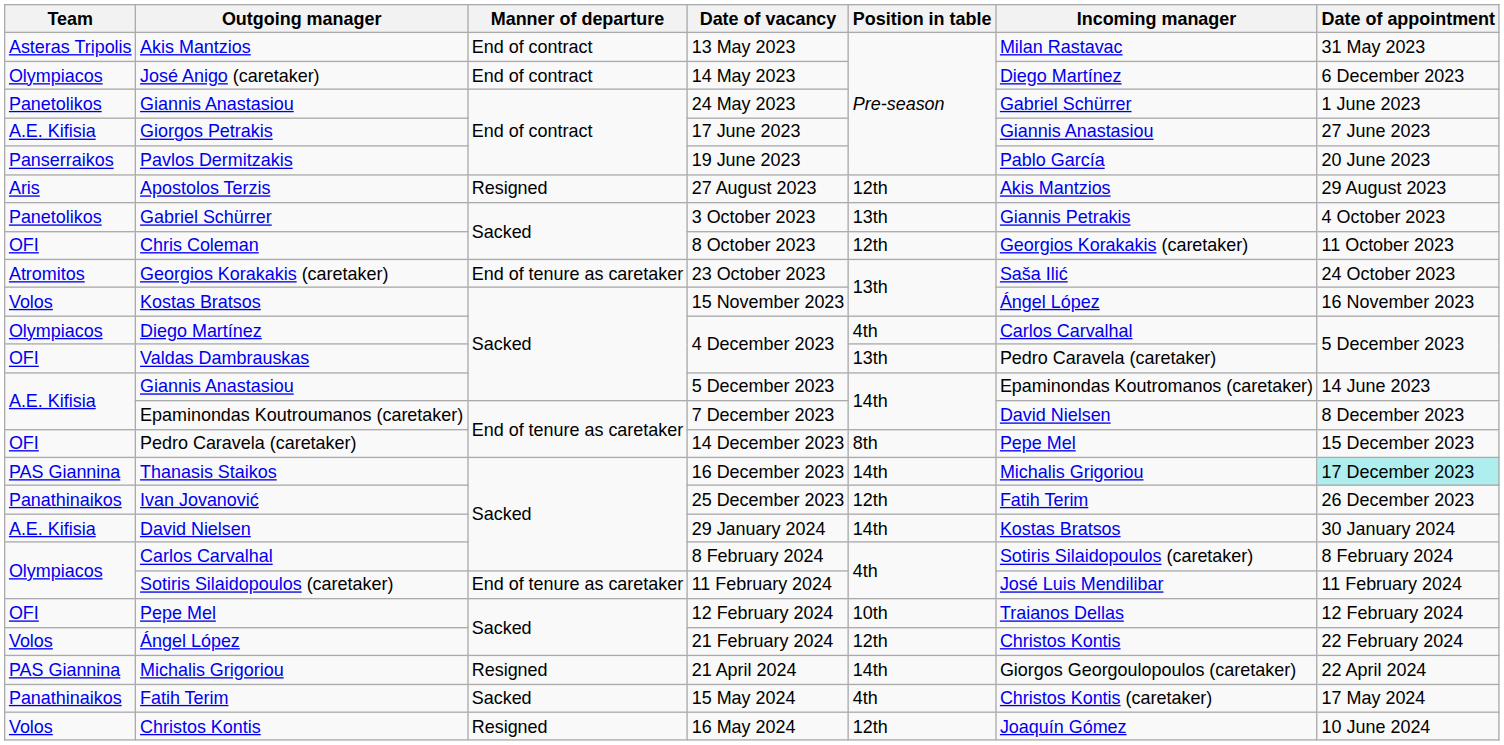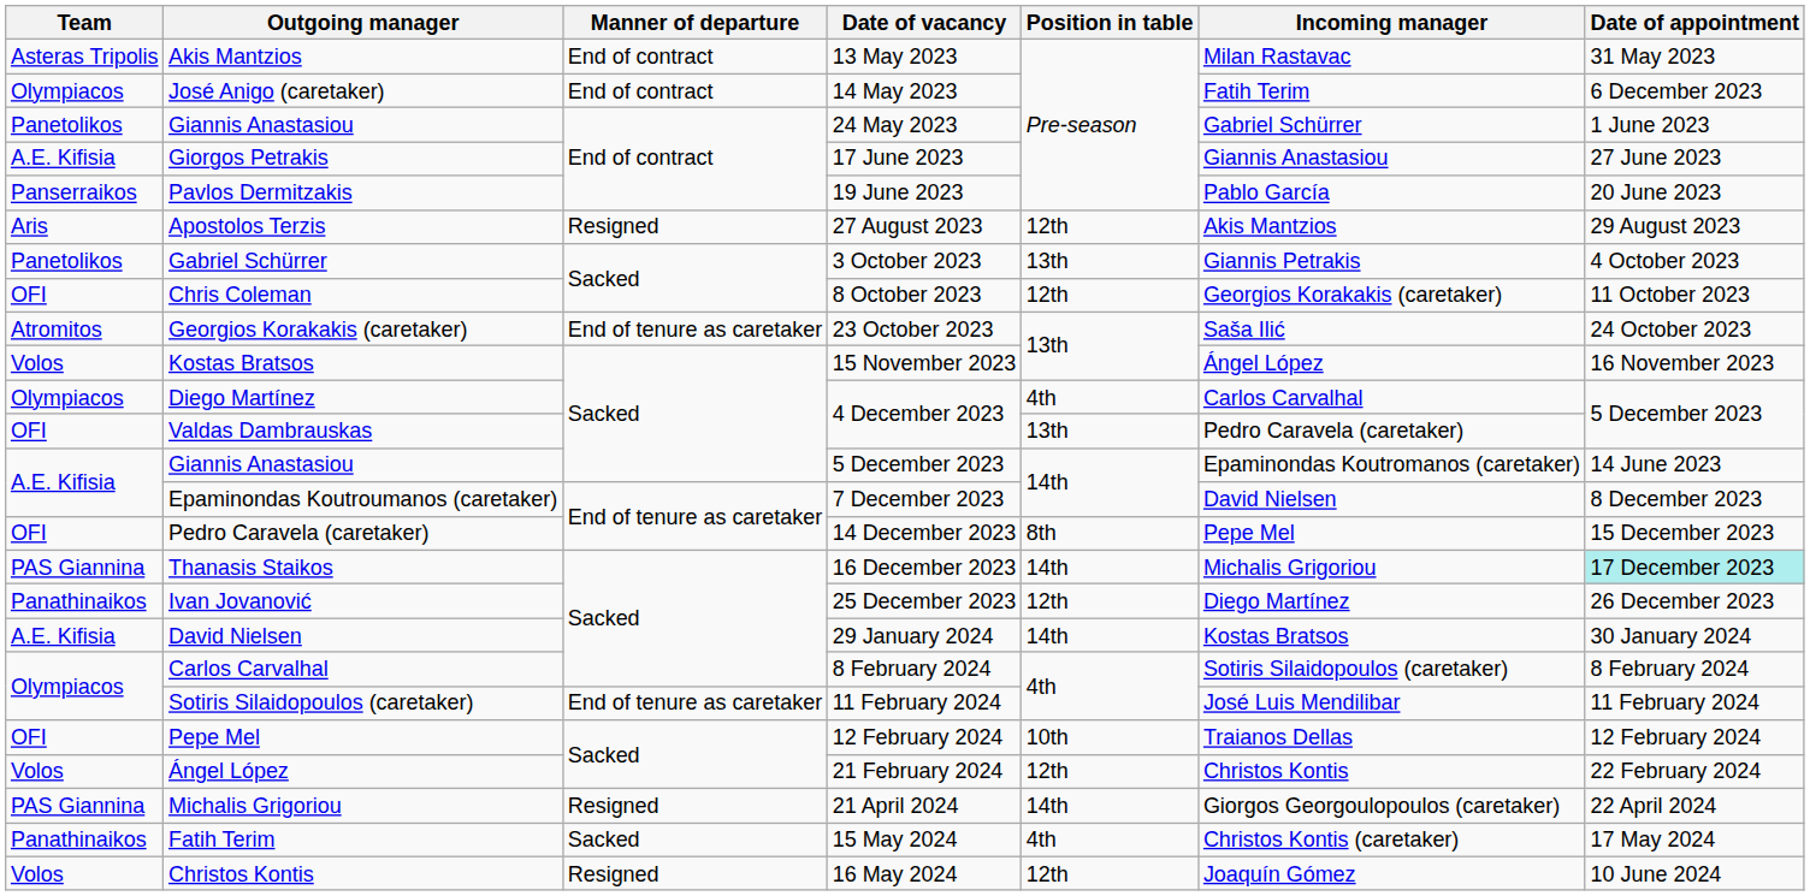José Anigo (caretaker) | Incoming manager: Diego Martínez -> Fatih Terim
Ivan Jovanović | Incoming manager: Fatih Terim -> Diego Martínez
